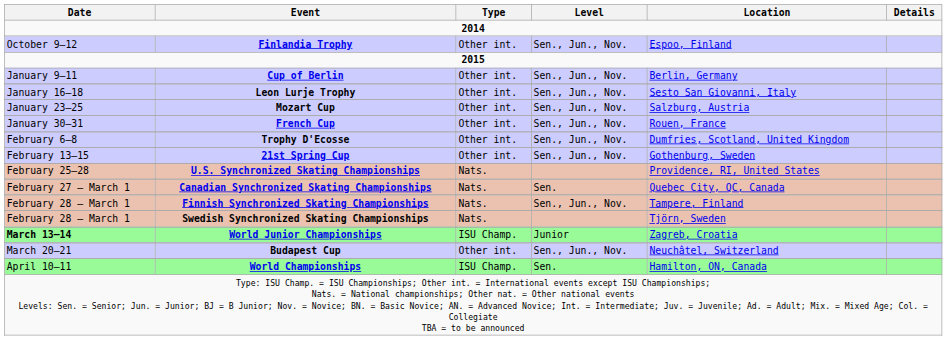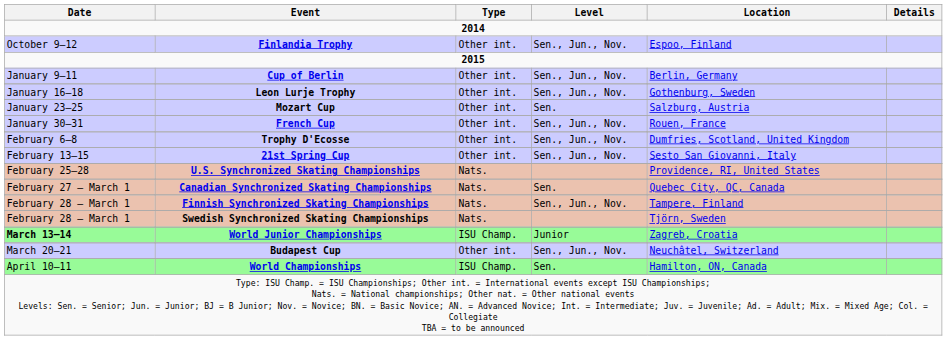Leon Lurje Trophy | Location: Sesto San Giovanni, Italy -> Gothenburg, Sweden
Mozart Cup | Level: Sen., Jun., Nov. -> Sen.
21st Spring Cup | Location: Gothenburg, Sweden -> Sesto San Giovanni, Italy
